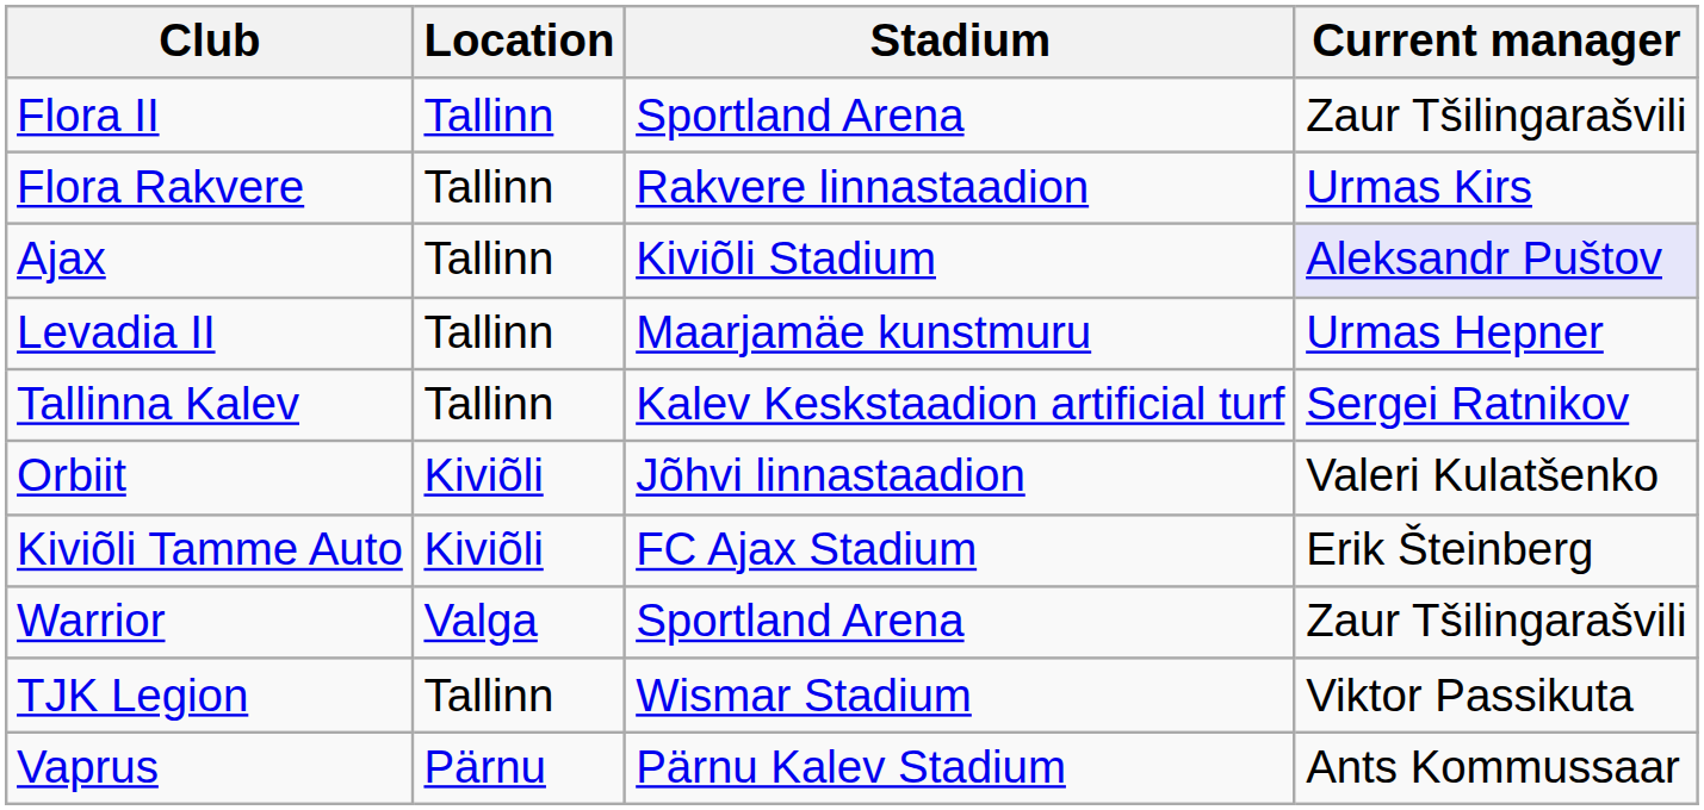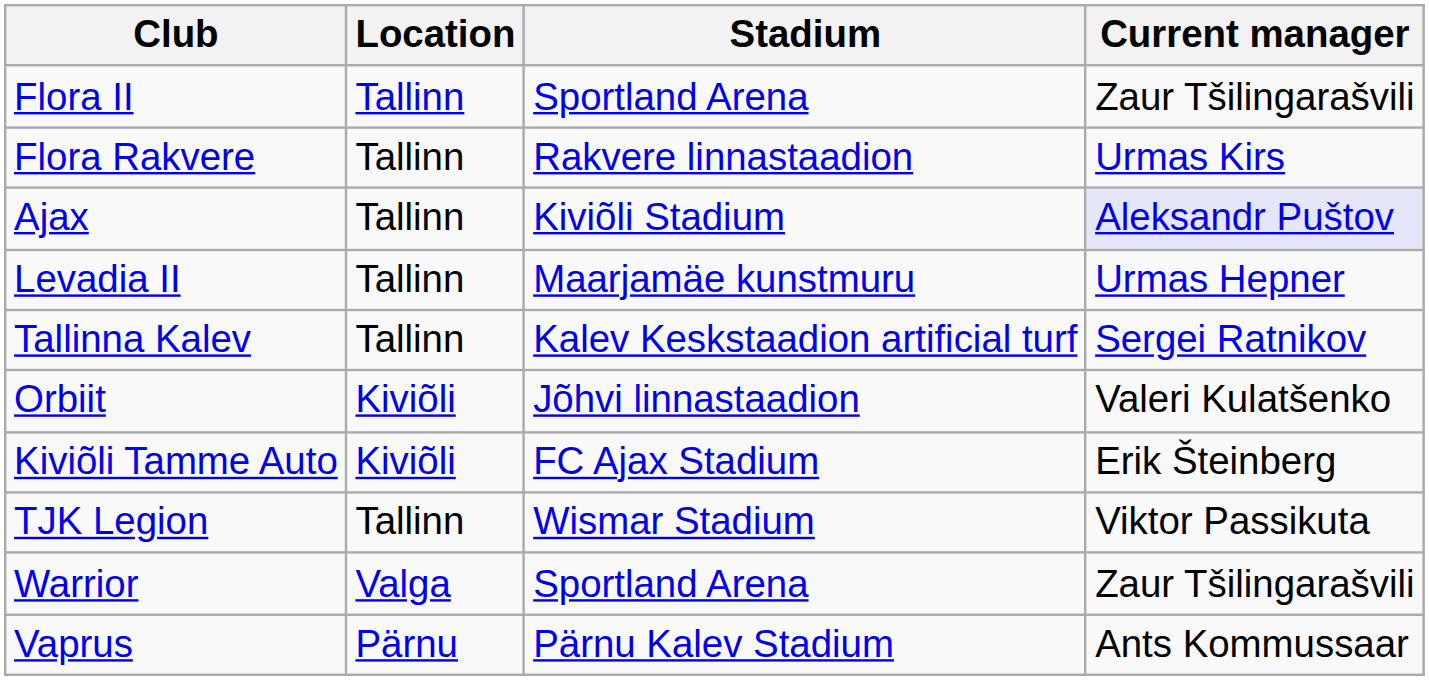rows swapped: TJK Legion <-> Warrior
